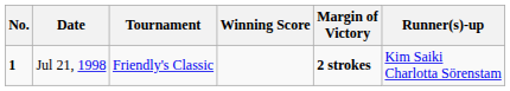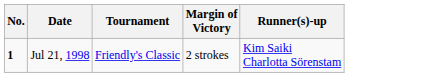- column: Winning Score
Jul 21, 1998 | Margin of Victory: bold -> normal
